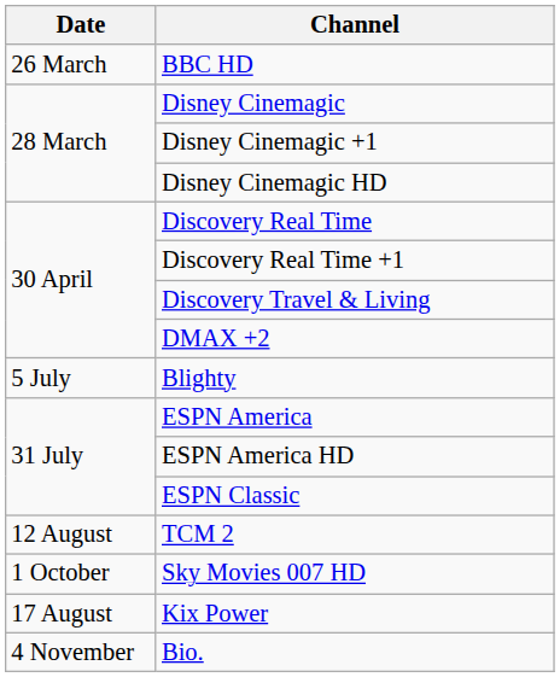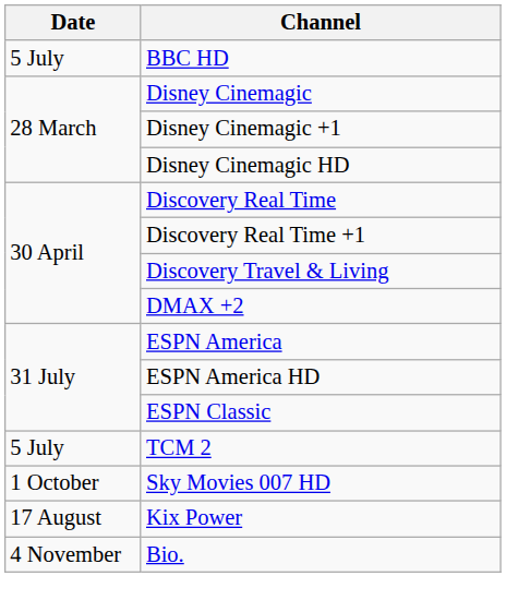BBC HD | Date: 26 March -> 5 July
- row: 5 July | Blighty
TCM 2 | Date: 12 August -> 5 July
